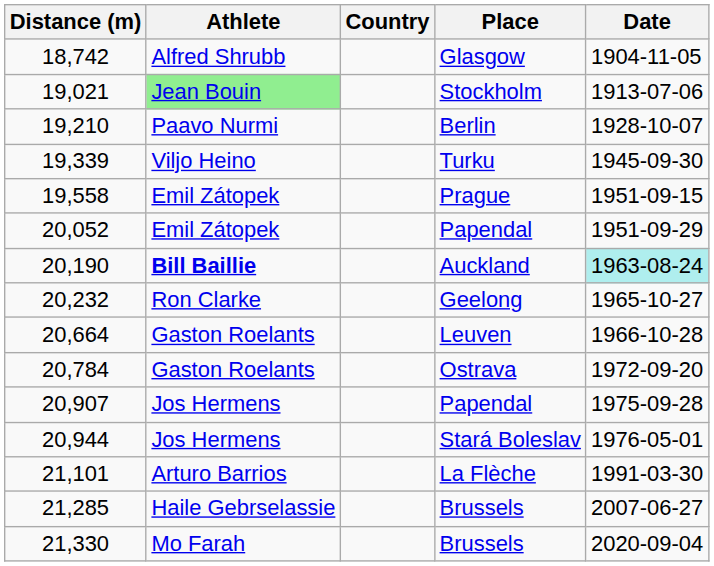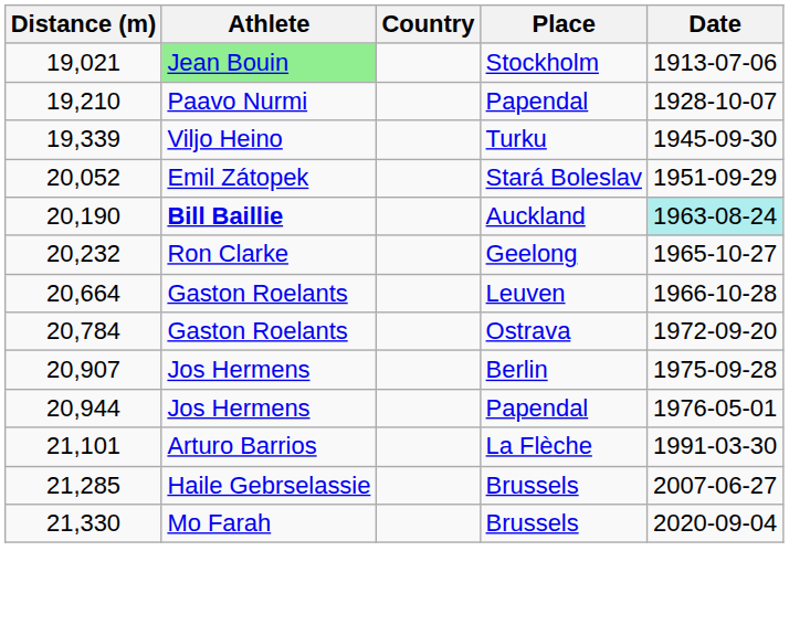- row: 18,742 | Alfred Shrubb | Glasgow | 1904-11-05
19,210 | Place: Berlin -> Papendal
- row: 19,558 | Emil Zátopek | Prague | 1951-09-15
20,052 | Place: Papendal -> Stará Boleslav
20,907 | Place: Papendal -> Berlin
20,944 | Place: Stará Boleslav -> Papendal
